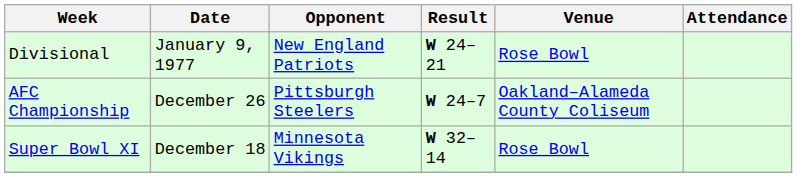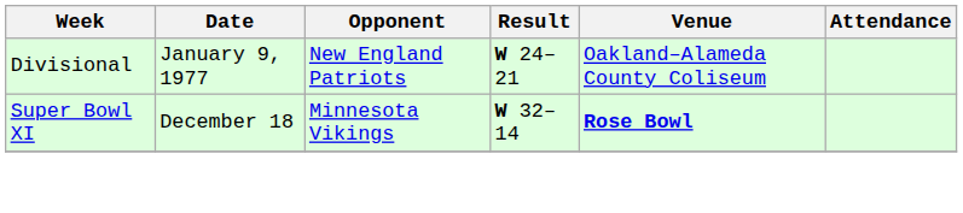Divisional | Venue: Rose Bowl -> Oakland–Alameda County Coliseum
- row: AFC Championship | December 26 | Pittsburgh Steelers | W 24–7 | Oakland–Alameda County Coliseum
Super Bowl XI | Venue: normal -> bold
